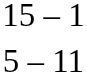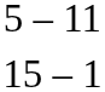rows swapped: 5 – 11 <-> 15 – 1
